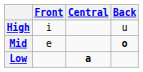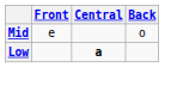- row: High | i | u
Mid | Back: bold -> normal
